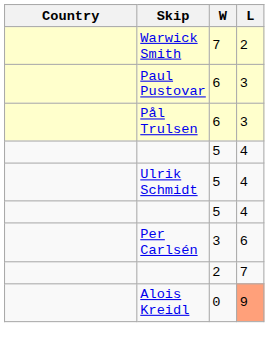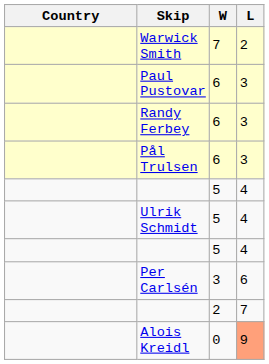+ row: Randy Ferbey | 6 | 3
